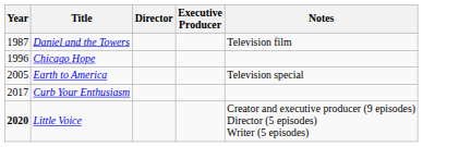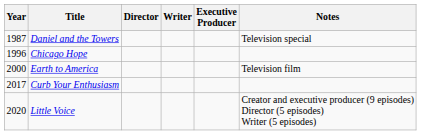+ column: Writer
Daniel and the Towers | Notes: Television film -> Television special
Earth to America | Year: 2005 -> 2000
Earth to America | Notes: Television special -> Television film
Little Voice | Year: bold -> normal
